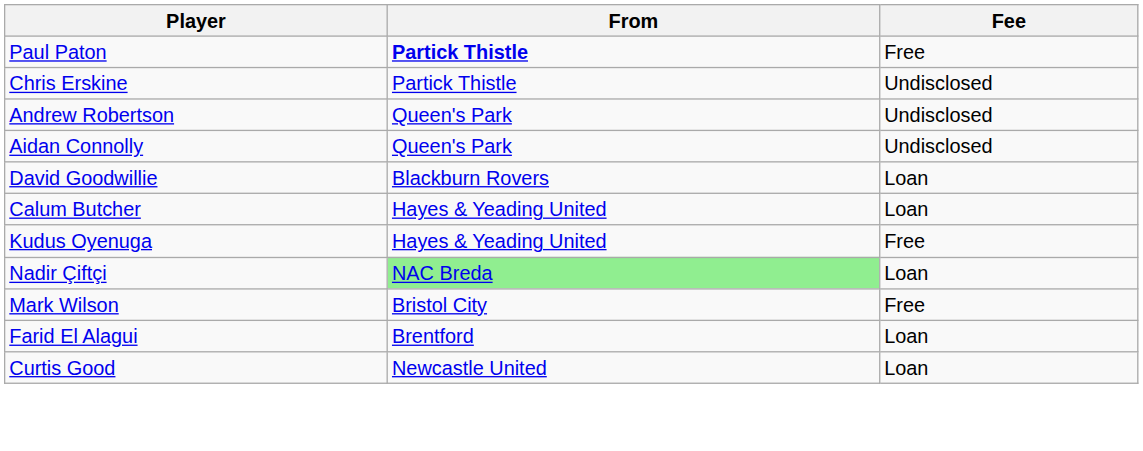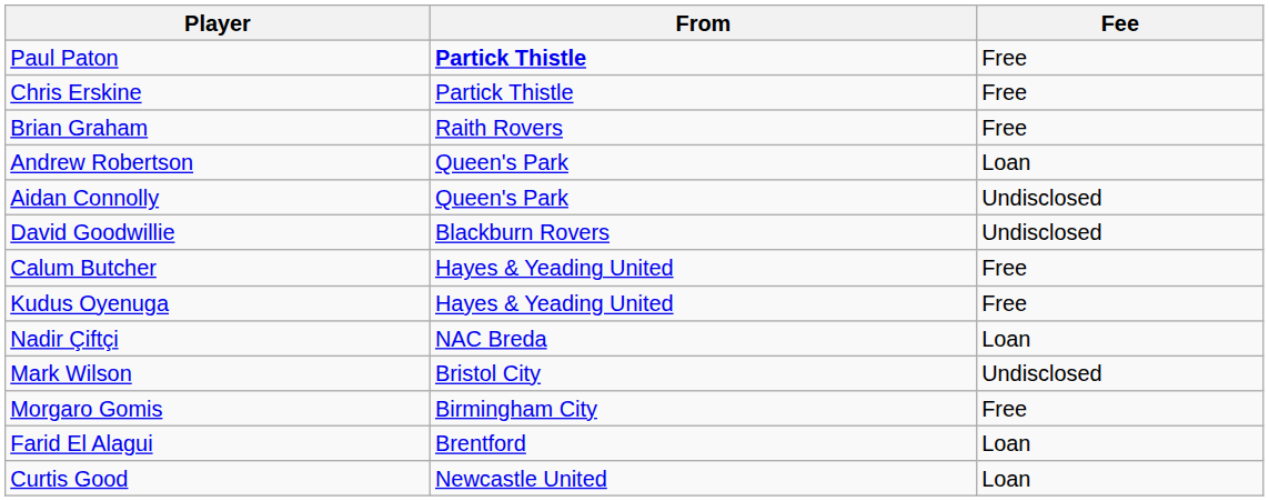Chris Erskine | Fee: Undisclosed -> Free
+ row: Brian Graham | Raith Rovers | Free
Andrew Robertson | Fee: Undisclosed -> Loan
David Goodwillie | Fee: Loan -> Undisclosed
Calum Butcher | Fee: Loan -> Free
Nadir Çiftçi | From: lightgreen background -> no background
Mark Wilson | Fee: Free -> Undisclosed
+ row: Morgaro Gomis | Birmingham City | Free
